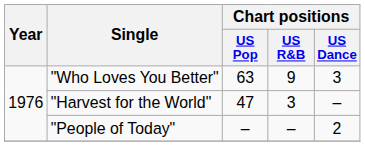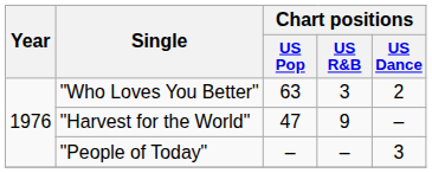"Who Loves You Better" | Chart positions / US R&B: 9 -> 3
"Who Loves You Better" | Chart positions / US Dance: 3 -> 2
"Harvest for the World" | Chart positions / US R&B: 3 -> 9
"People of Today" | Chart positions / US Dance: 2 -> 3
